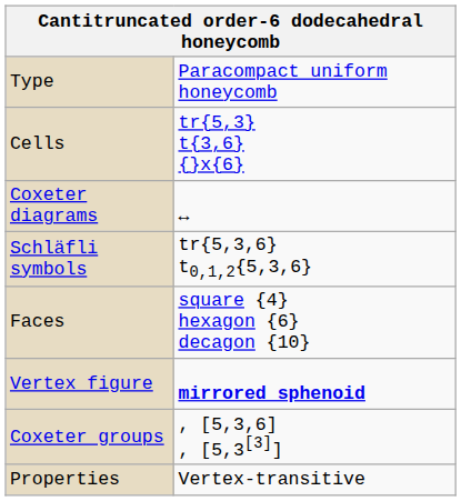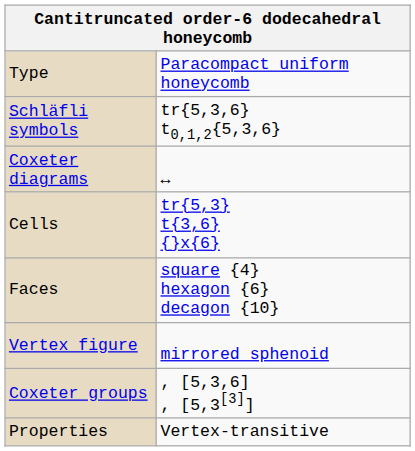rows swapped: Schläfli symbols <-> Cells
Vertex figure | column 2: bold -> normal
